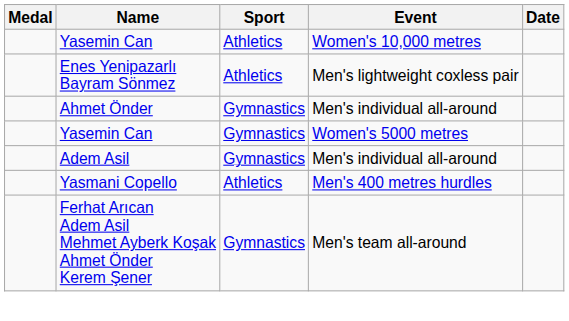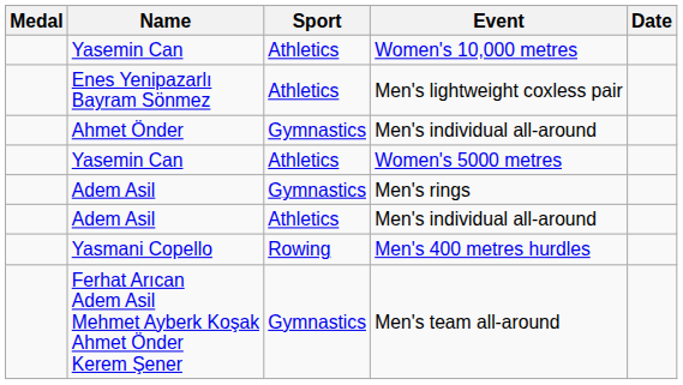Women's 5000 metres | Sport: Gymnastics -> Athletics
+ row: Adem Asil | Gymnastics | Men's rings
Adem Asil / Men's individual all-around | Sport: Gymnastics -> Athletics
Men's 400 metres hurdles | Sport: Athletics -> Rowing
